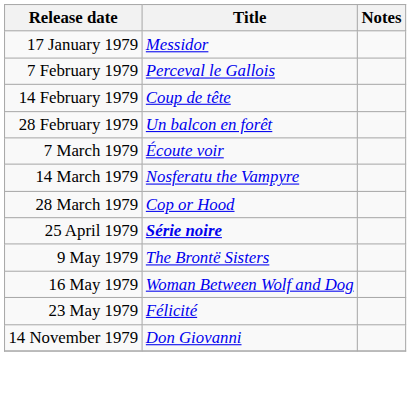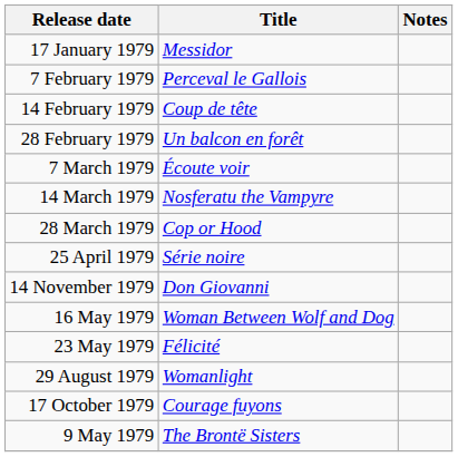25 April 1979 | Title: bold -> normal
rows swapped: 9 May 1979 <-> 14 November 1979
+ row: 29 August 1979 | Womanlight
+ row: 17 October 1979 | Courage fuyons
